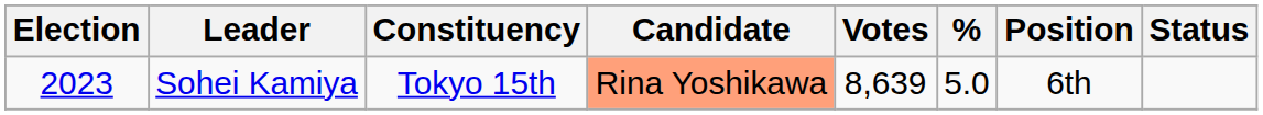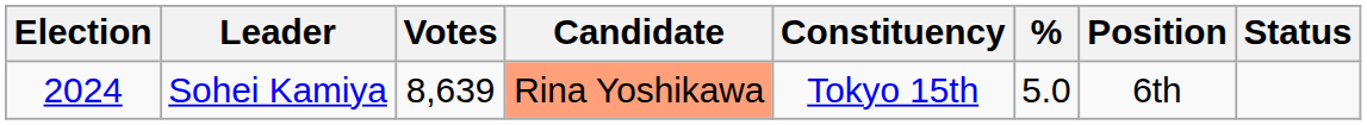columns swapped: Constituency <-> Votes
Sohei Kamiya | Election: 2023 -> 2024
